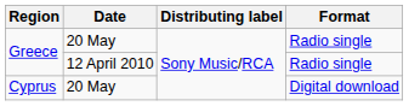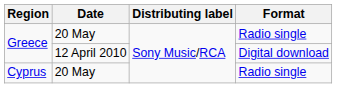Greece / 12 April 2010 | Format: Radio single -> Digital download
Cyprus | Format: Digital download -> Radio single
